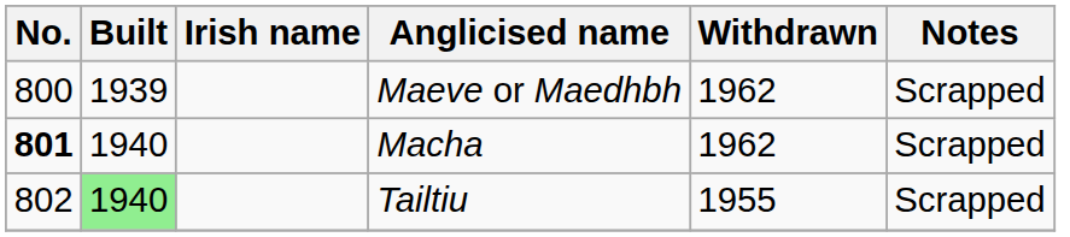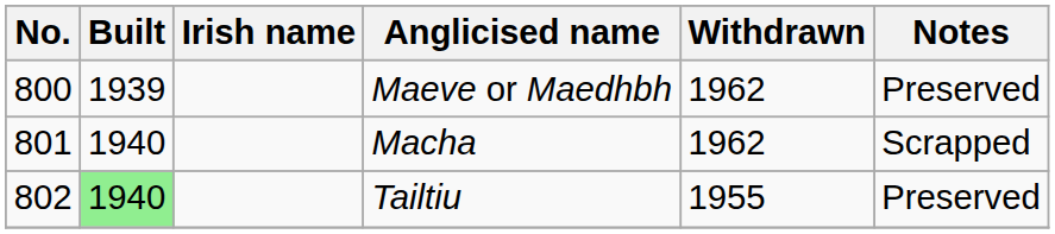Maeve or Maedhbh | Notes: Scrapped -> Preserved
Macha | No.: bold -> normal
Tailtiu | Notes: Scrapped -> Preserved
